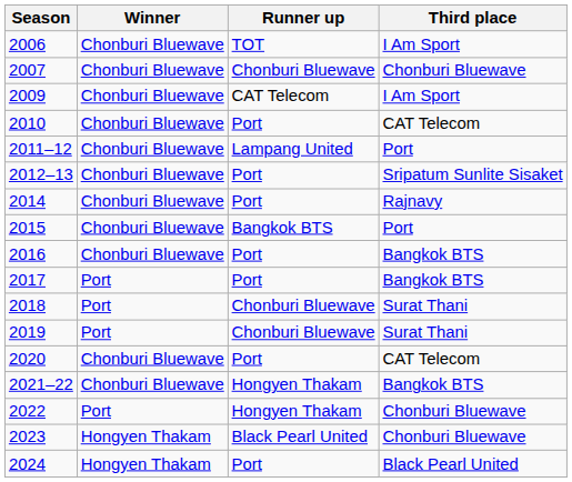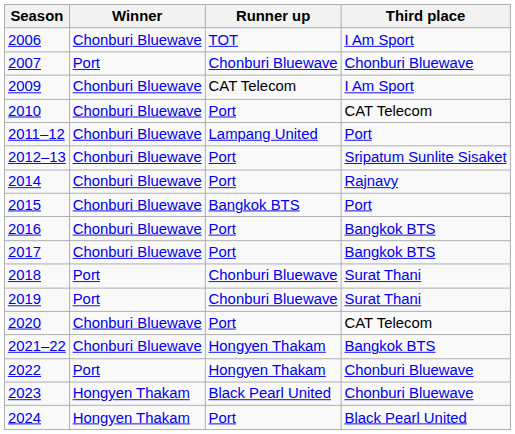2007 | Winner: Chonburi Bluewave -> Port
2017 | Winner: Port -> Chonburi Bluewave
